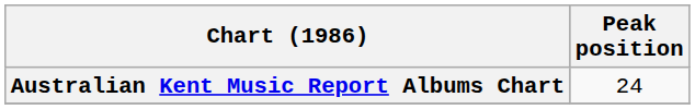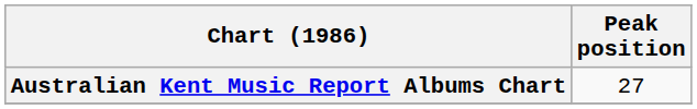Australian Kent Music Report Albums Chart | Peak position: 24 -> 27
